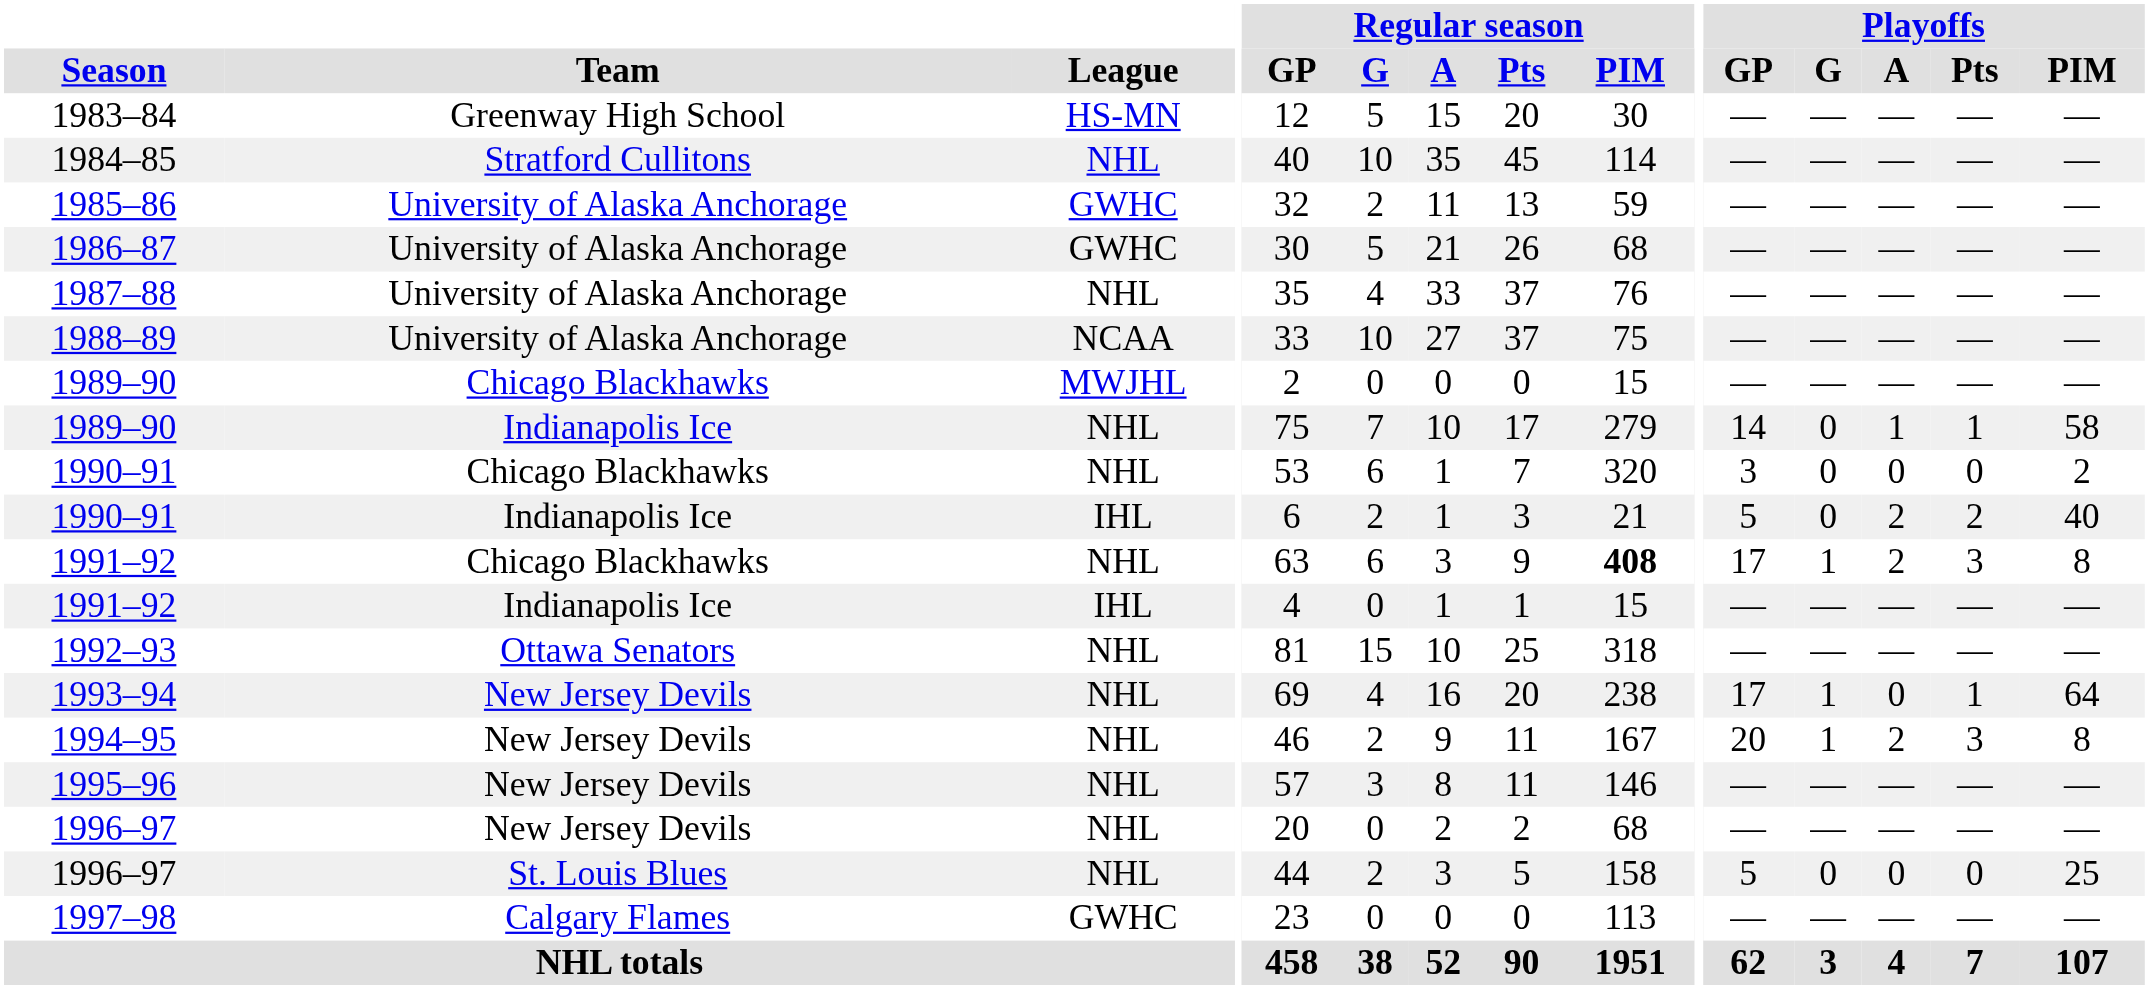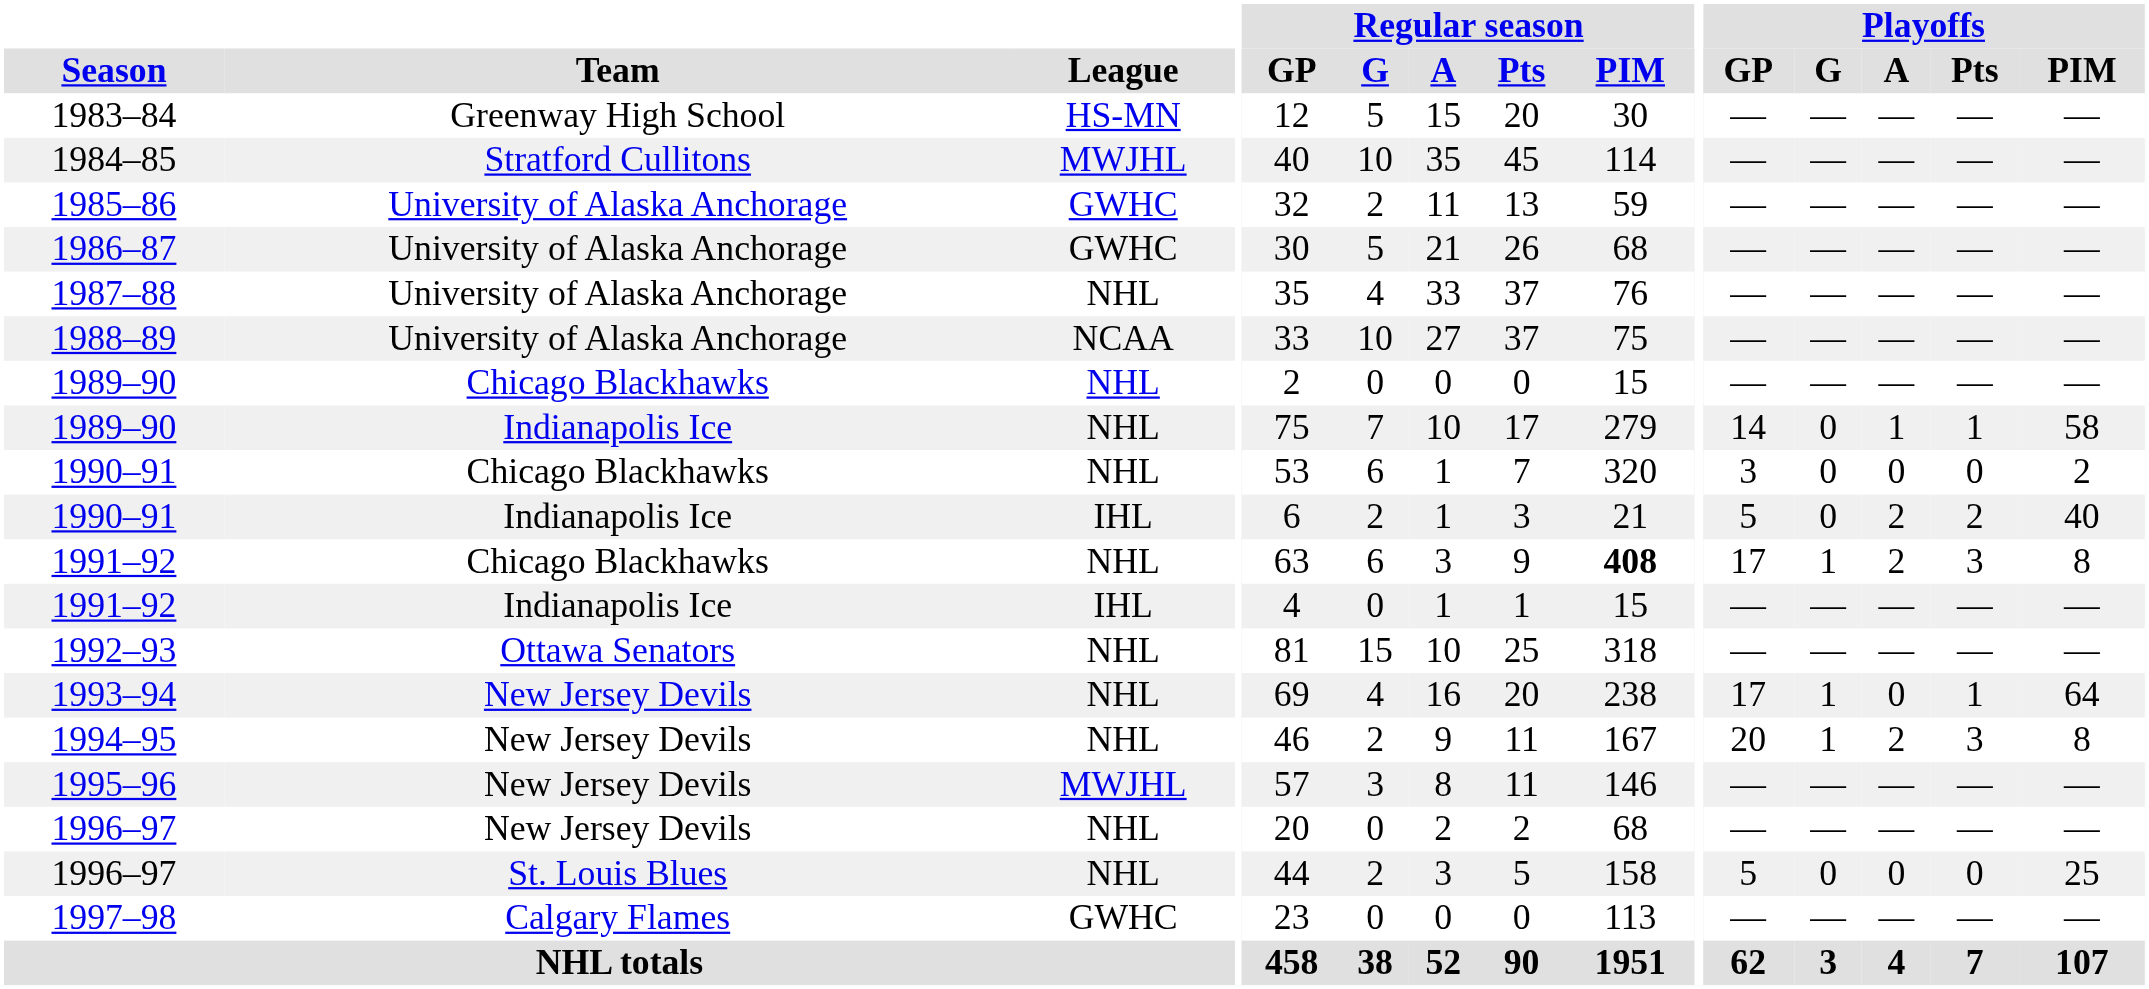1984–85 | League: NHL -> MWJHL
1989–90 / Chicago Blackhawks | League: MWJHL -> NHL
1995–96 | League: NHL -> MWJHL
